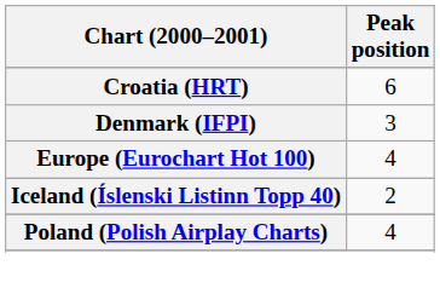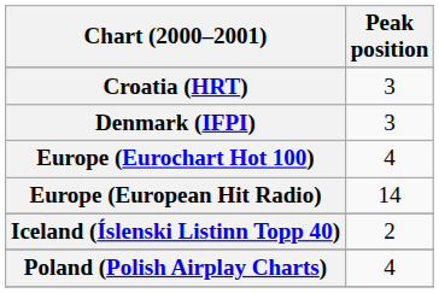Croatia (HRT) | Peak position: 6 -> 3
+ row: Europe (European Hit Radio) | 14
